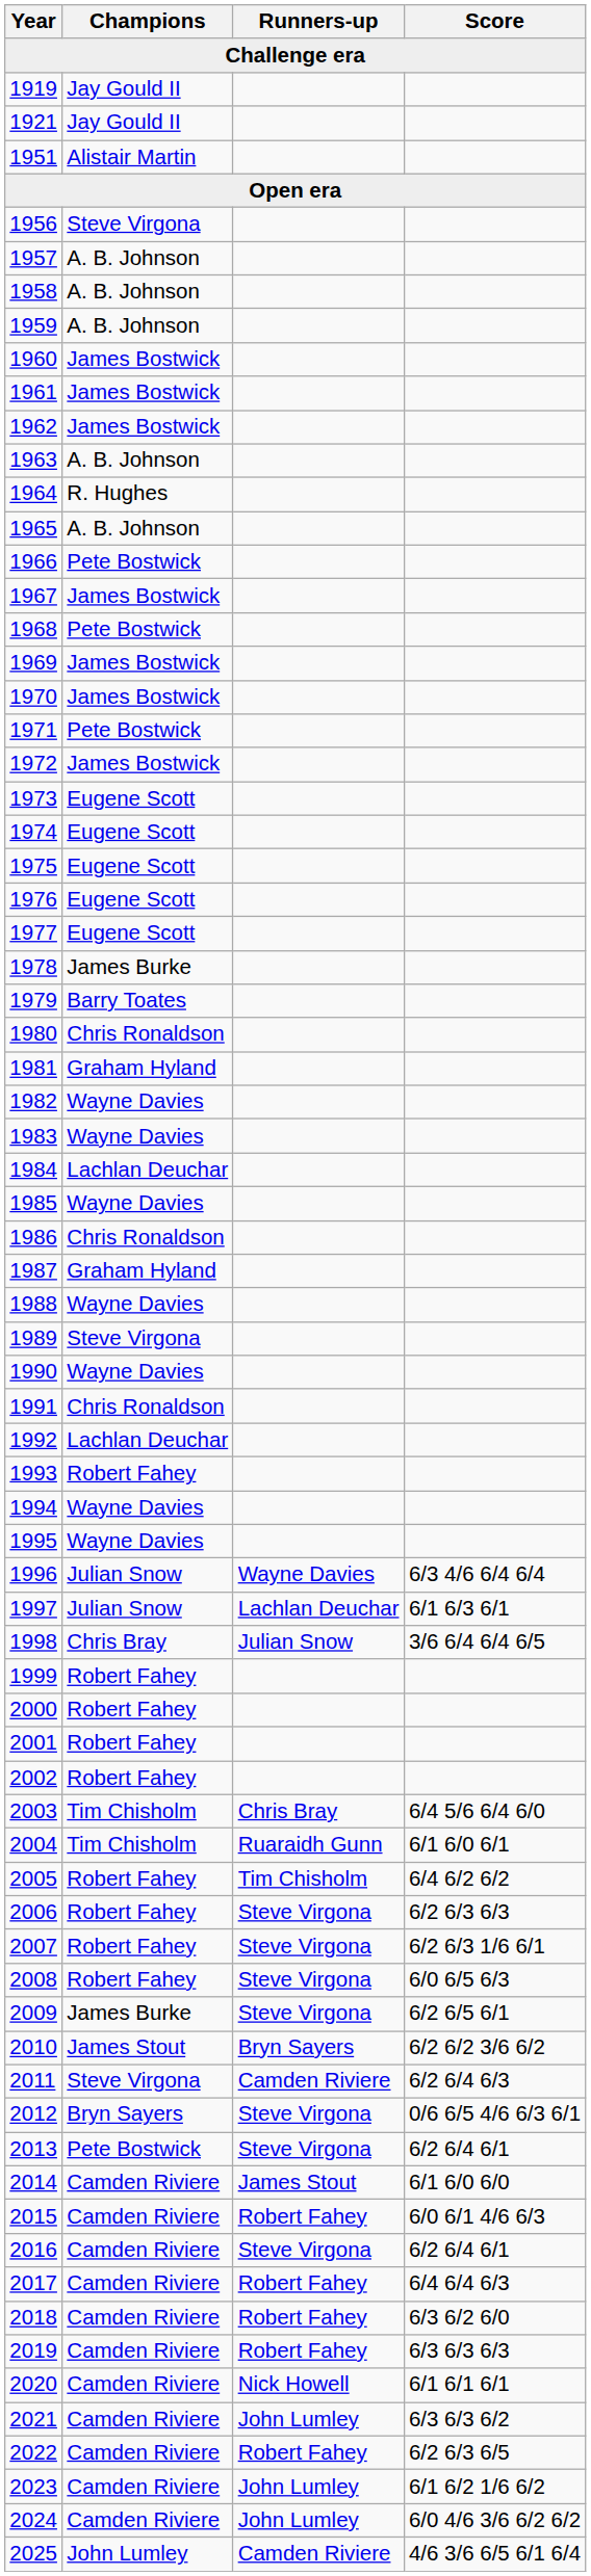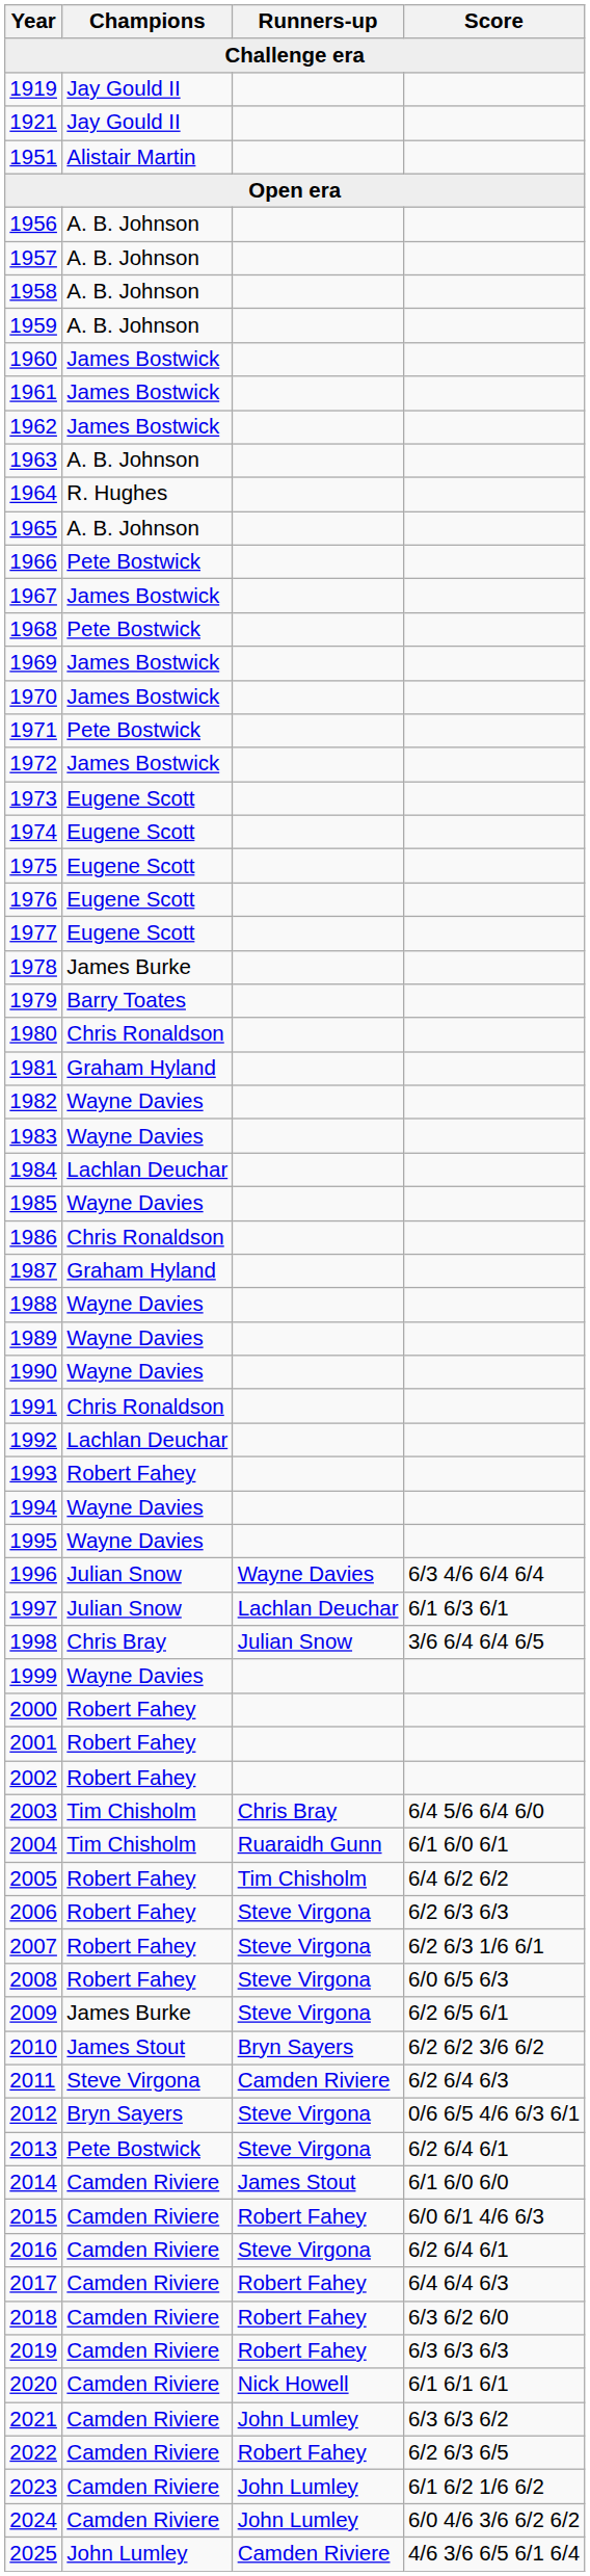1956 | Champions: Steve Virgona -> A. B. Johnson
1989 | Champions: Steve Virgona -> Wayne Davies
1999 | Champions: Robert Fahey -> Wayne Davies
